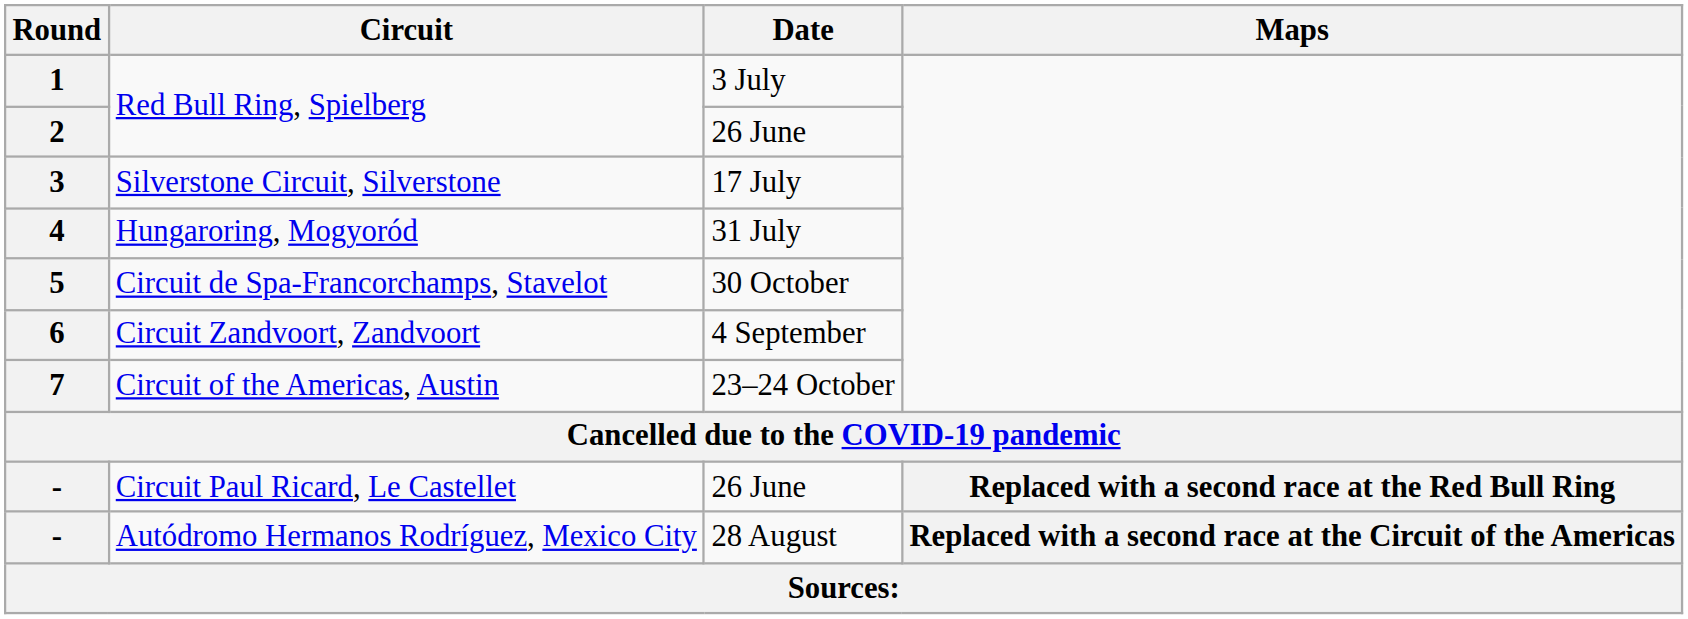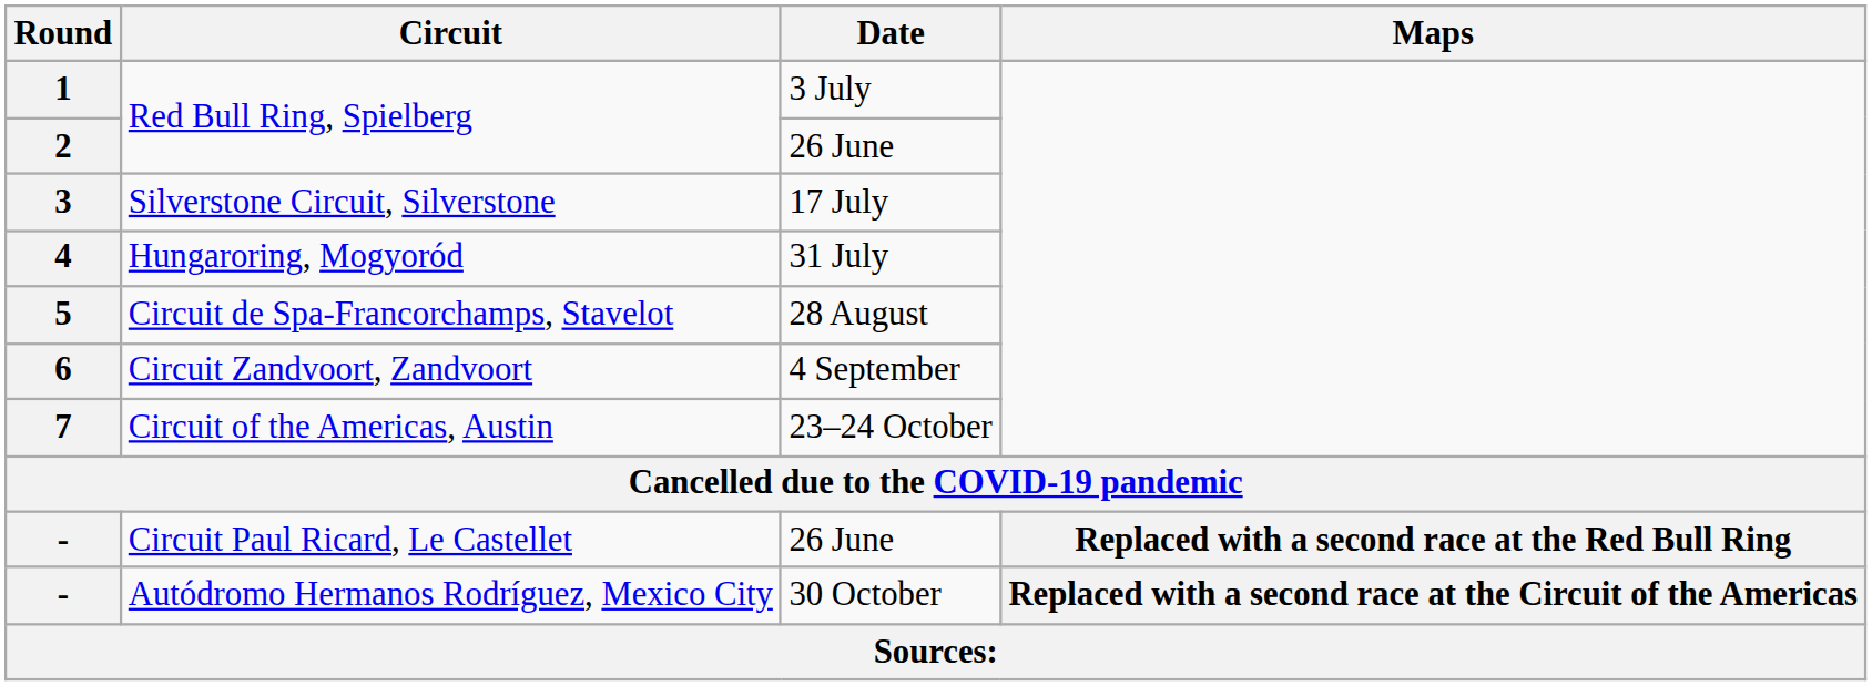5 | Date: 30 October -> 28 August
- / Autódromo Hermanos Rodríguez, Mexico City | Date: 28 August -> 30 October
